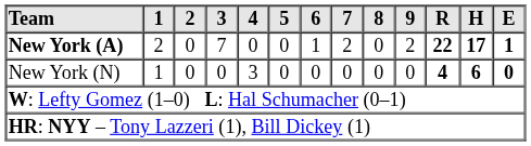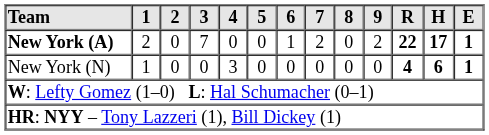New York (N) | E: 0 -> 1
